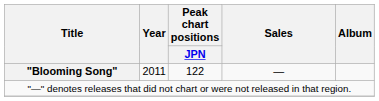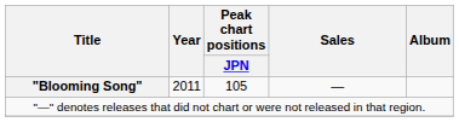"Blooming Song" | Peak chart positions / JPN: 122 -> 105
